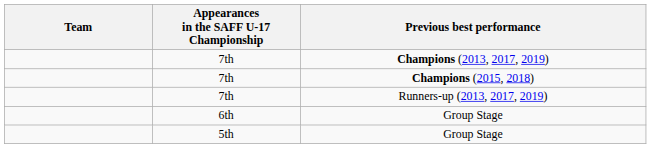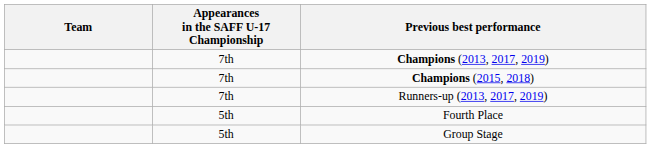+ row: 5th | Fourth Place
- row: 6th | Group Stage
